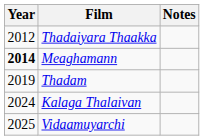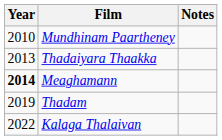+ row: 2010 | Mundhinam Paartheney
Thadaiyara Thaakka | Year: 2012 -> 2013
Kalaga Thalaivan | Year: 2024 -> 2022
- row: 2025 | Vidaamuyarchi
